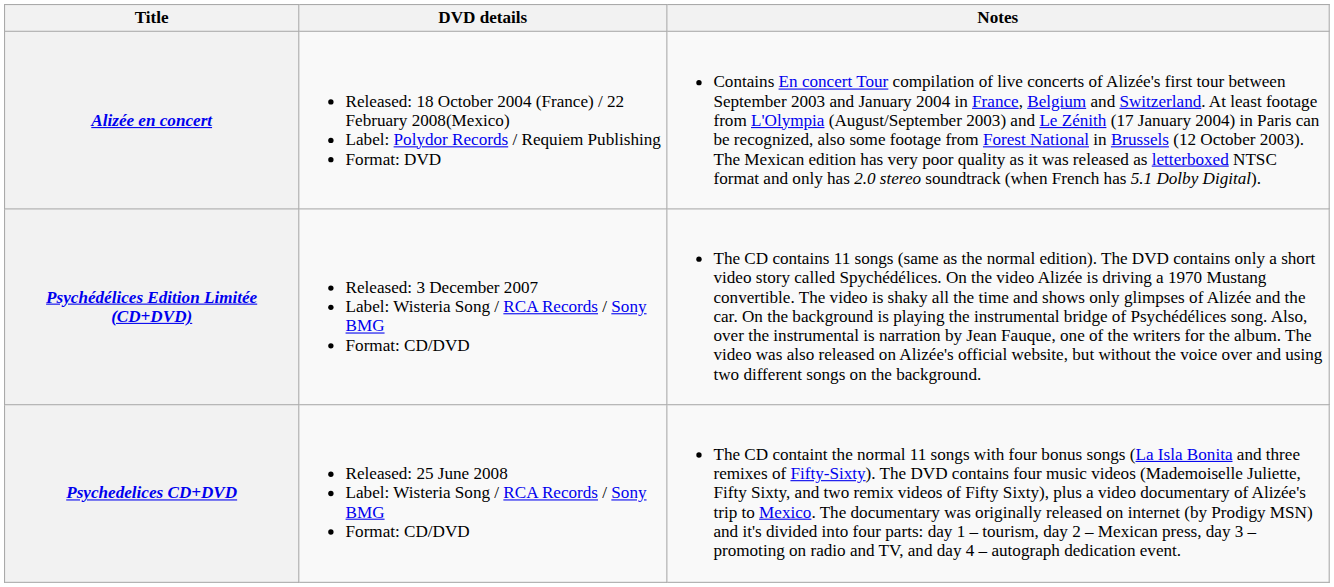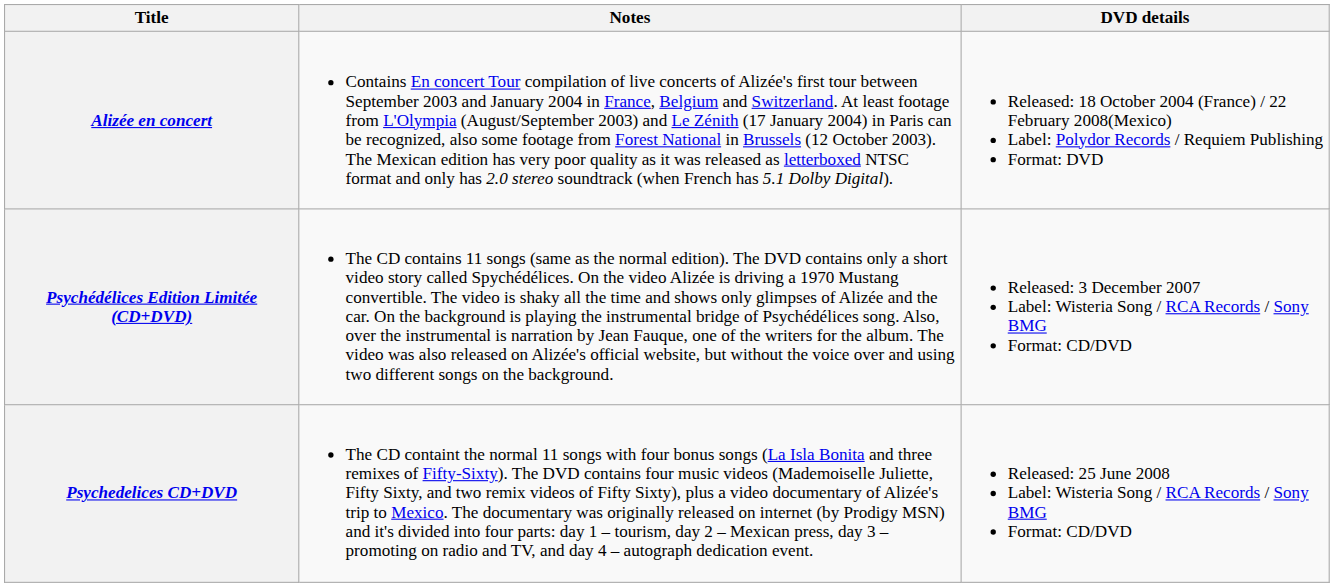columns swapped: DVD details <-> Notes
